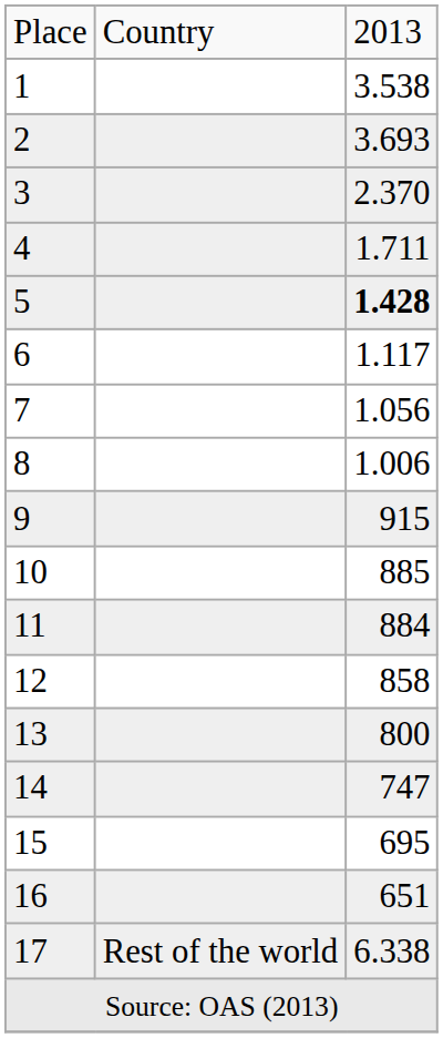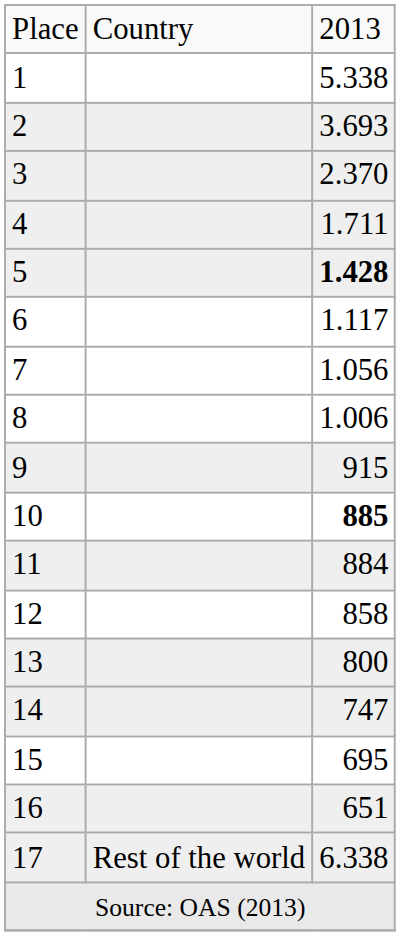1 | column 3: 3.538 -> 5.338
10 | column 3: normal -> bold
